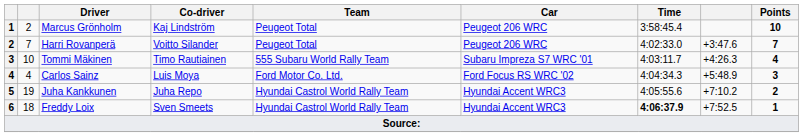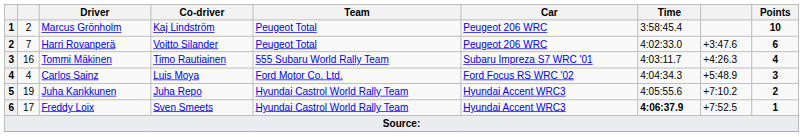Harri Rovanperä | Points: 7 -> 6
Tommi Mäkinen | column 2: 10 -> 16
Freddy Loix | column 2: 18 -> 17
